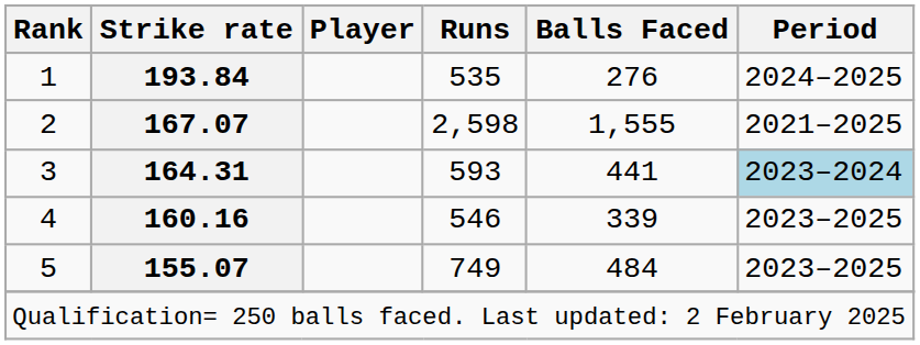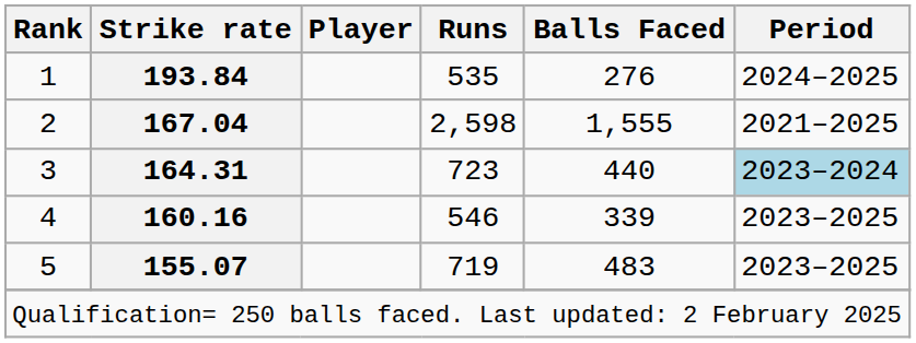2 | Strike rate: 167.07 -> 167.04
3 | Runs: 593 -> 723
3 | Balls Faced: 441 -> 440
5 | Runs: 749 -> 719
5 | Balls Faced: 484 -> 483
